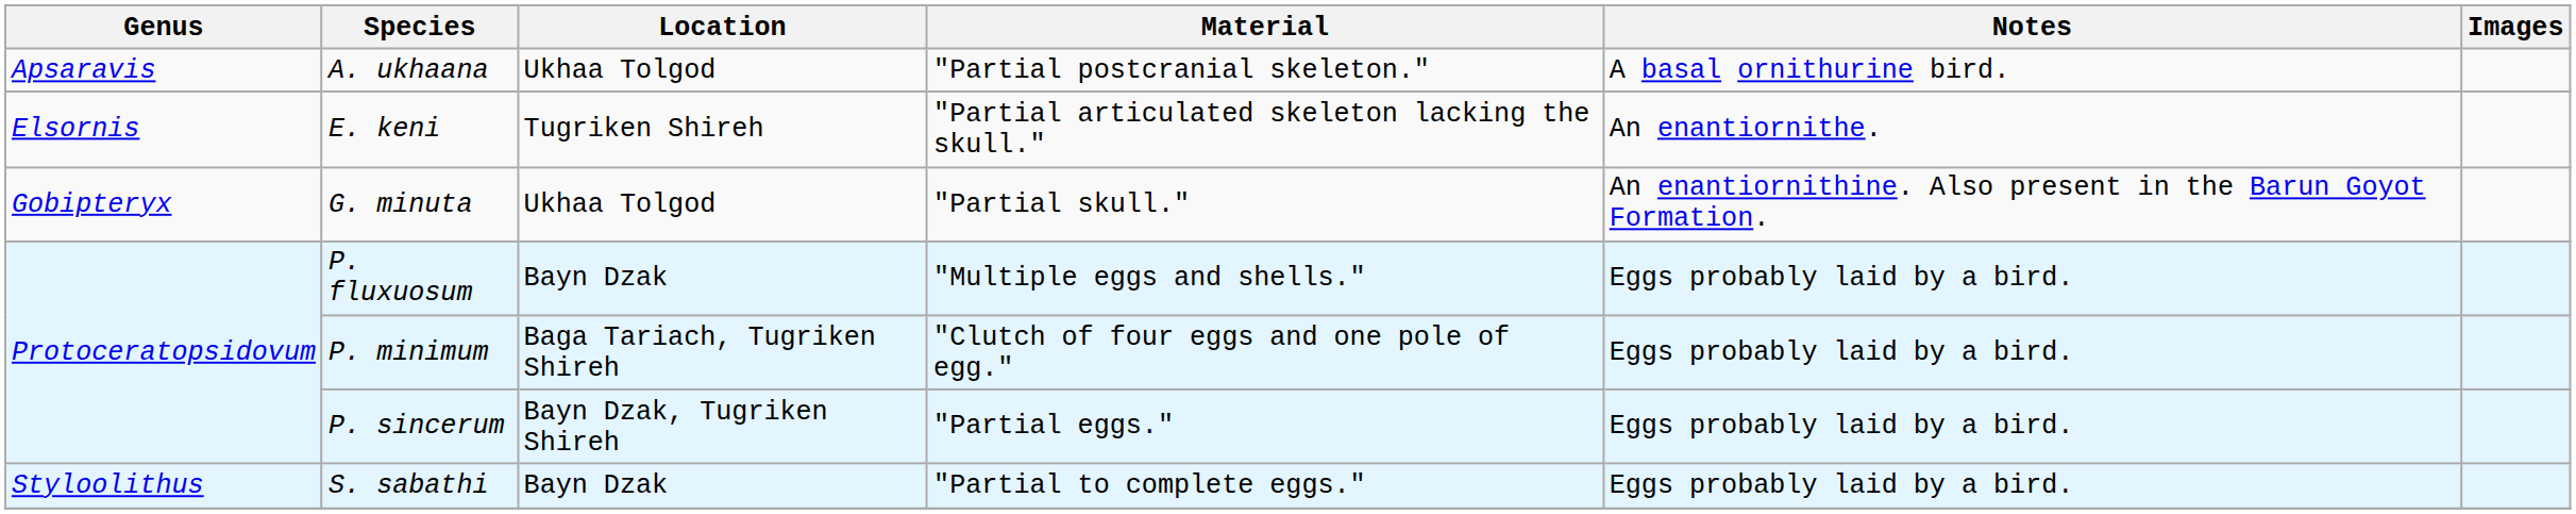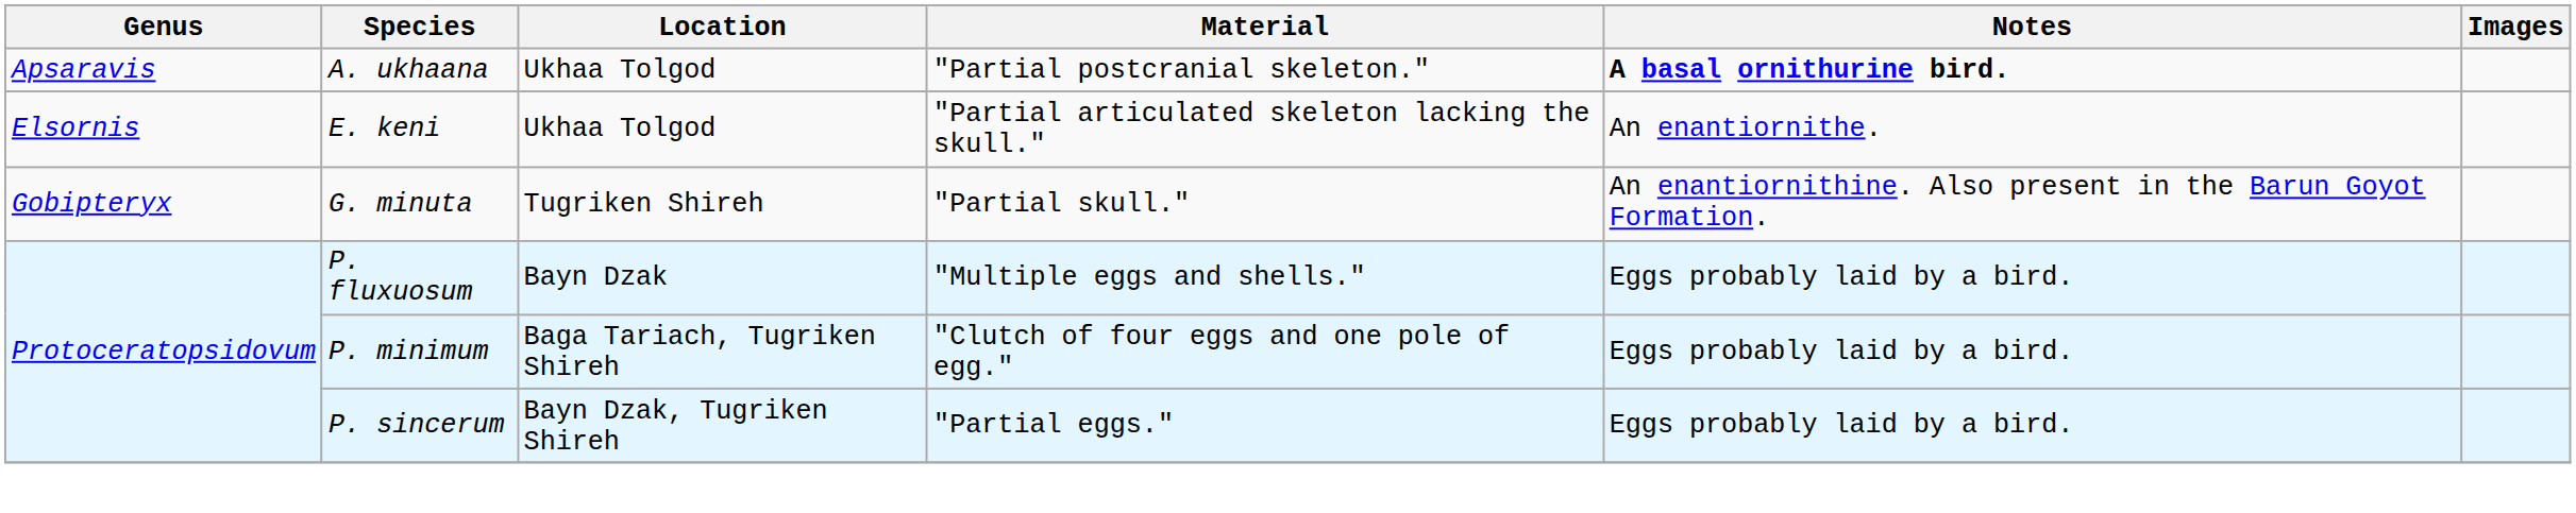A. ukhaana | Notes: normal -> bold
E. keni | Location: Tugriken Shireh -> Ukhaa Tolgod
G. minuta | Location: Ukhaa Tolgod -> Tugriken Shireh
- row: Styloolithus | S. sabathi | Bayn Dzak | "Partial to complete eggs." | Eggs probably laid by a bird.
